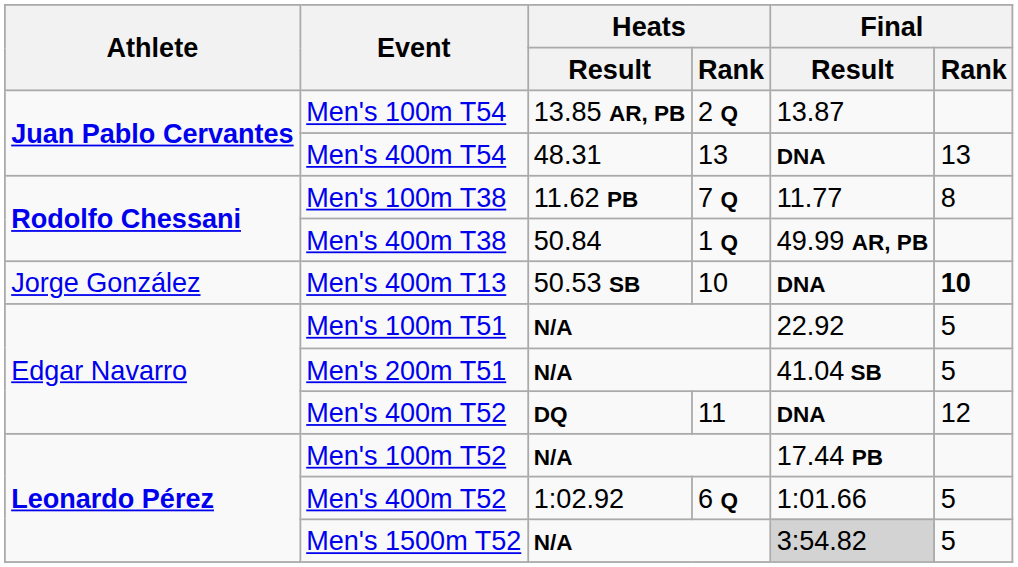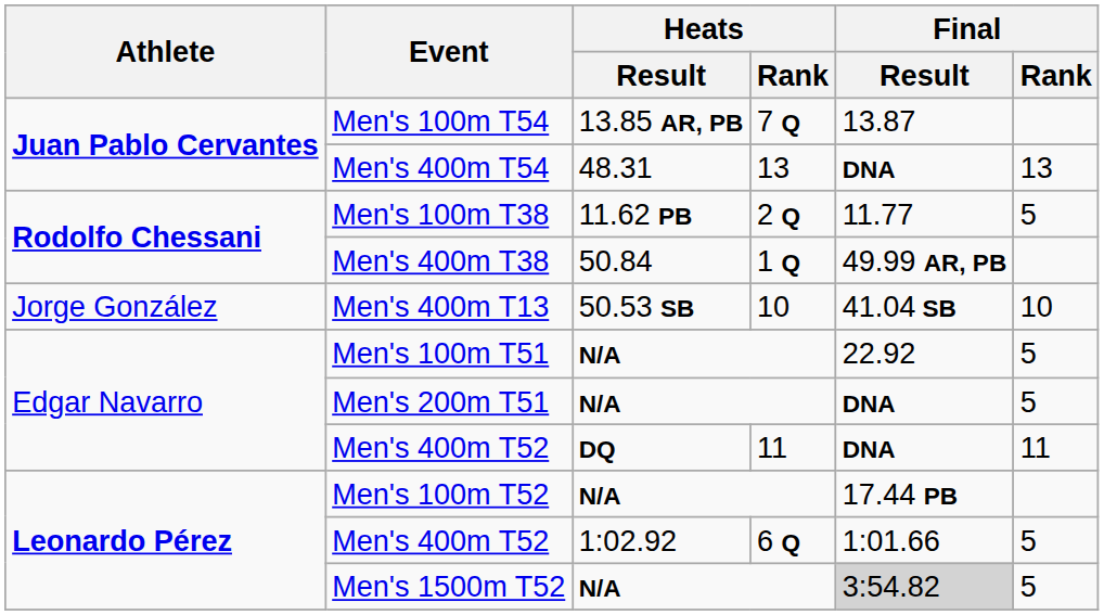Men's 100m T54 | Heats / Rank: 2 Q -> 7 Q
Men's 100m T38 | Heats / Rank: 7 Q -> 2 Q
Men's 100m T38 | Final / Rank: 8 -> 5
Men's 400m T13 | Final / Result: DNA -> 41.04 SB
Men's 400m T13 | Final / Rank: bold -> normal
Men's 200m T51 | Final / Result: 41.04 SB -> DNA
Men's 400m T52 / DQ | Final / Rank: 12 -> 11
